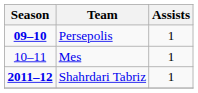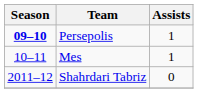Shahrdari Tabriz | Season: bold -> normal
Shahrdari Tabriz | Assists: 1 -> 0
